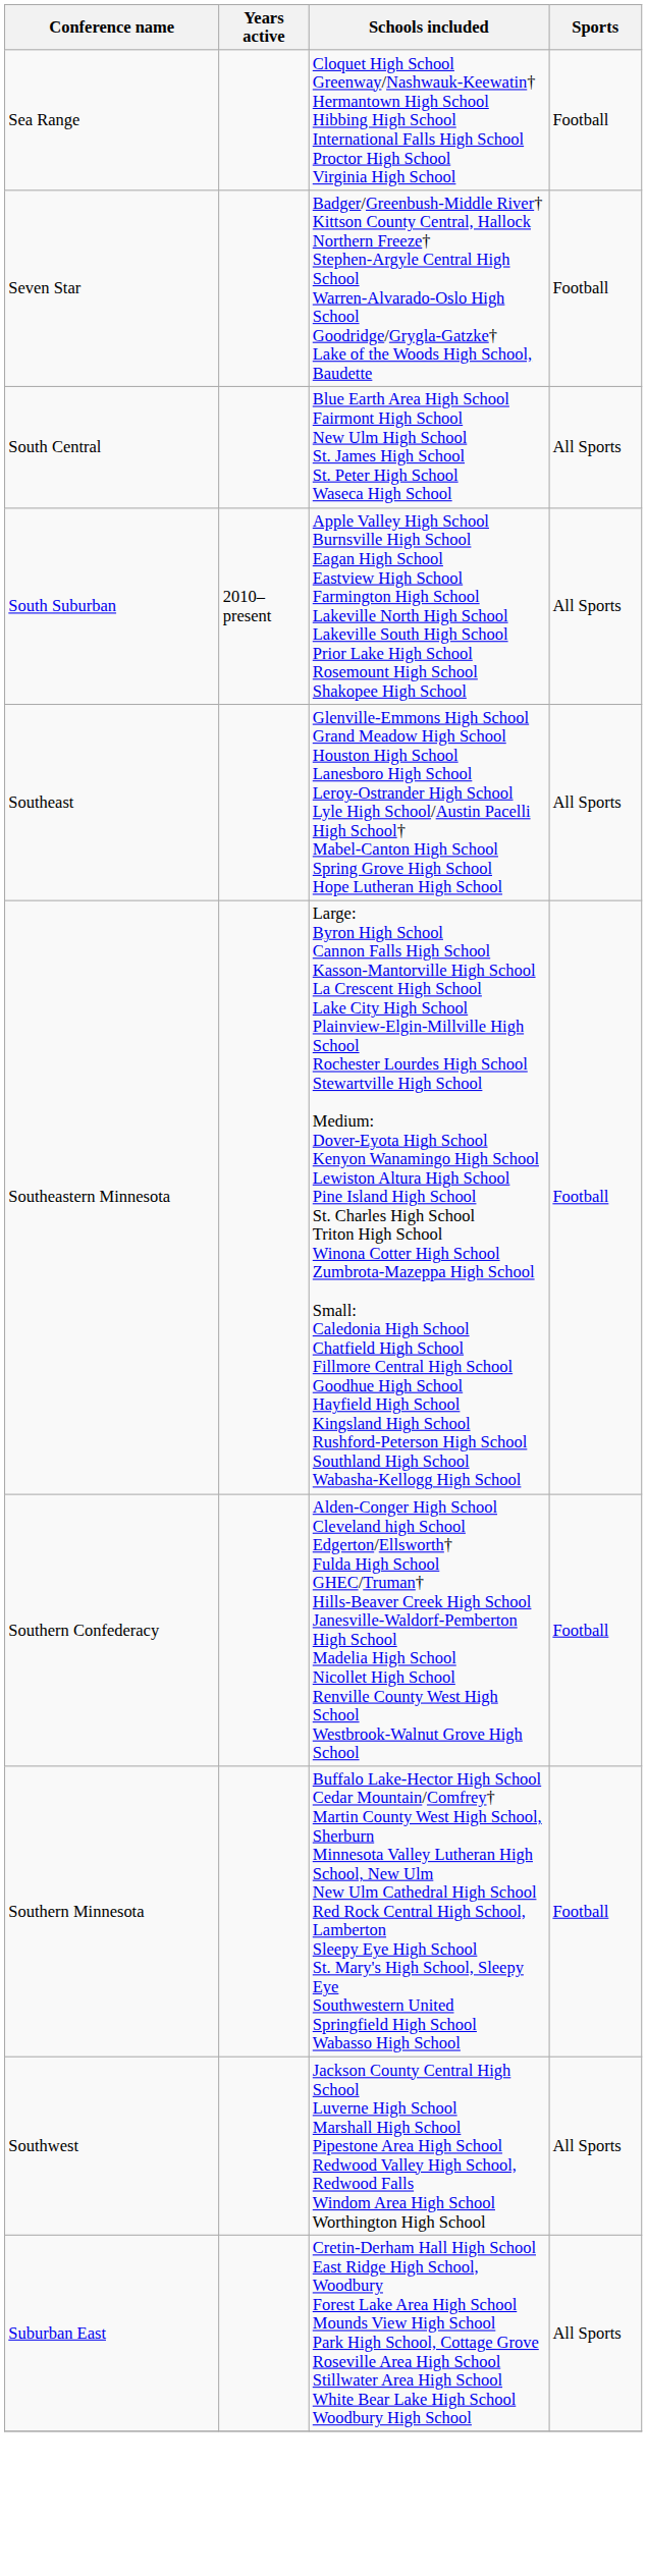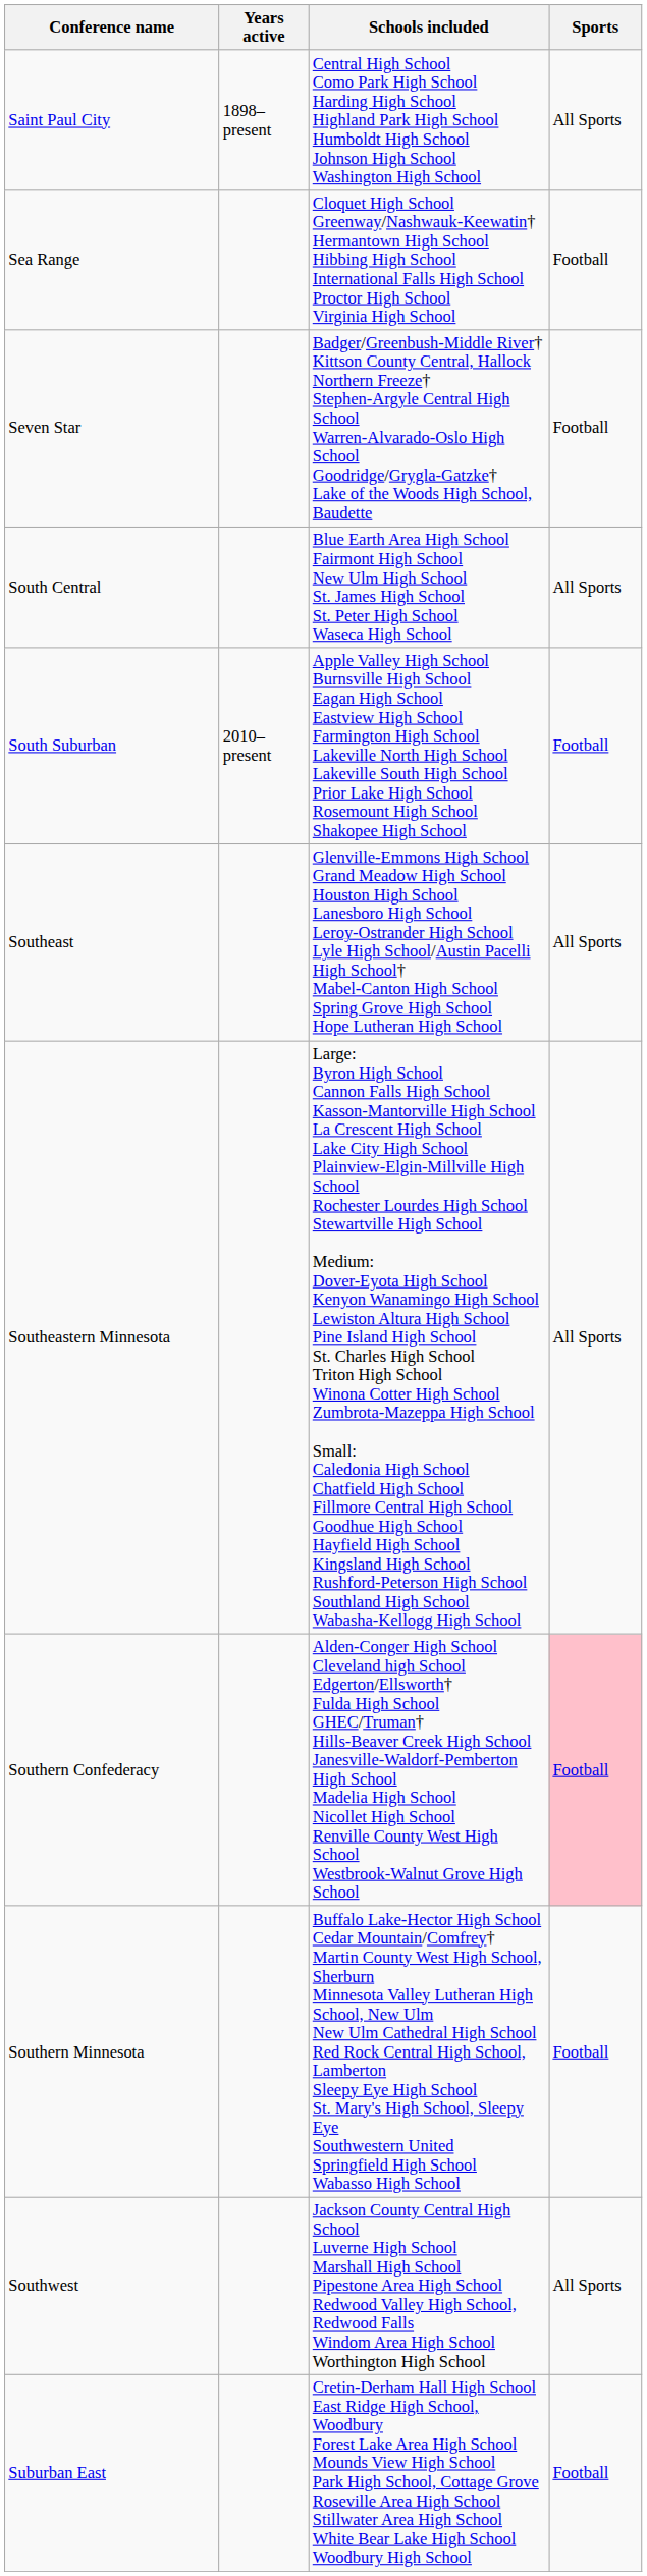+ row: Saint Paul City | 1898–present | Central High School Como Park High School Harding High School Highland Park High School Humboldt High School Johnson High School Washington High School | All Sports
South Suburban | Sports: All Sports -> Football
Southeastern Minnesota | Sports: Football -> All Sports
Southern Confederacy | Sports: no background -> pink background
Suburban East | Sports: All Sports -> Football
